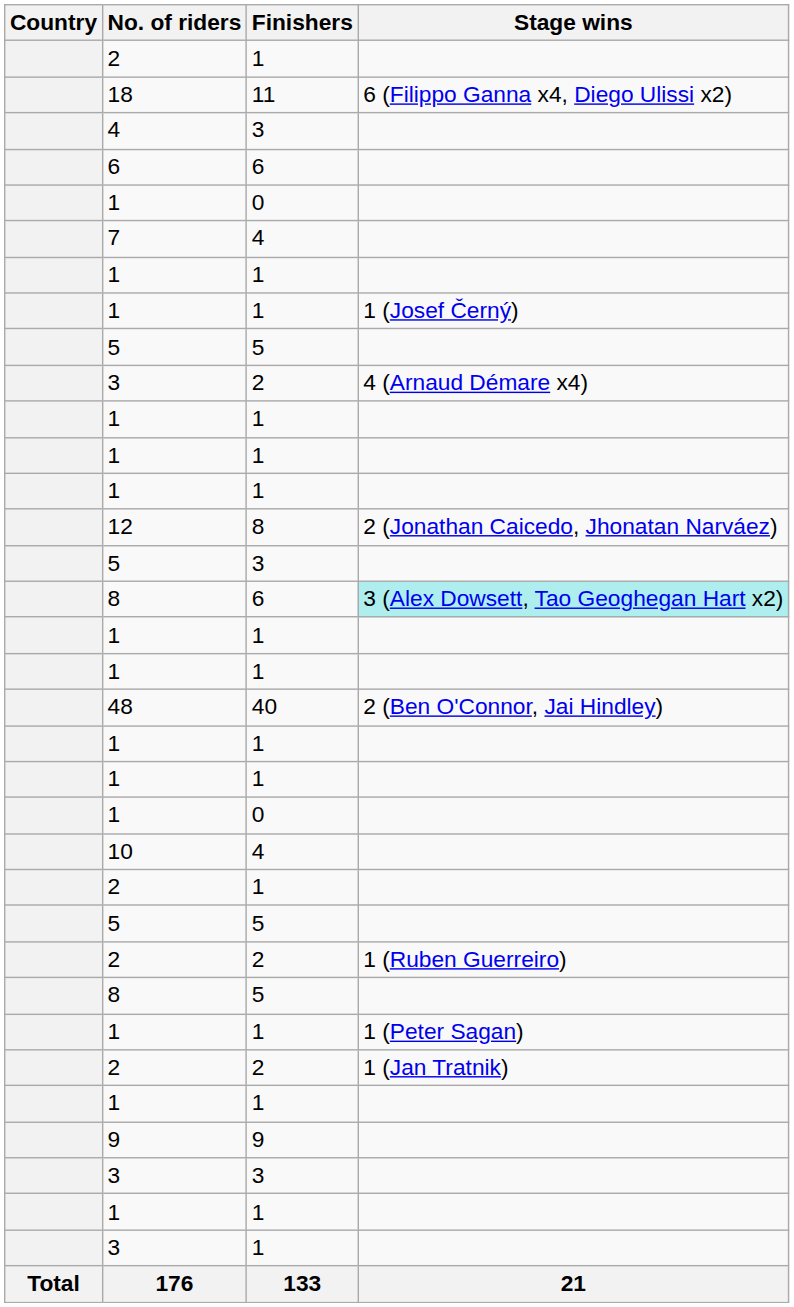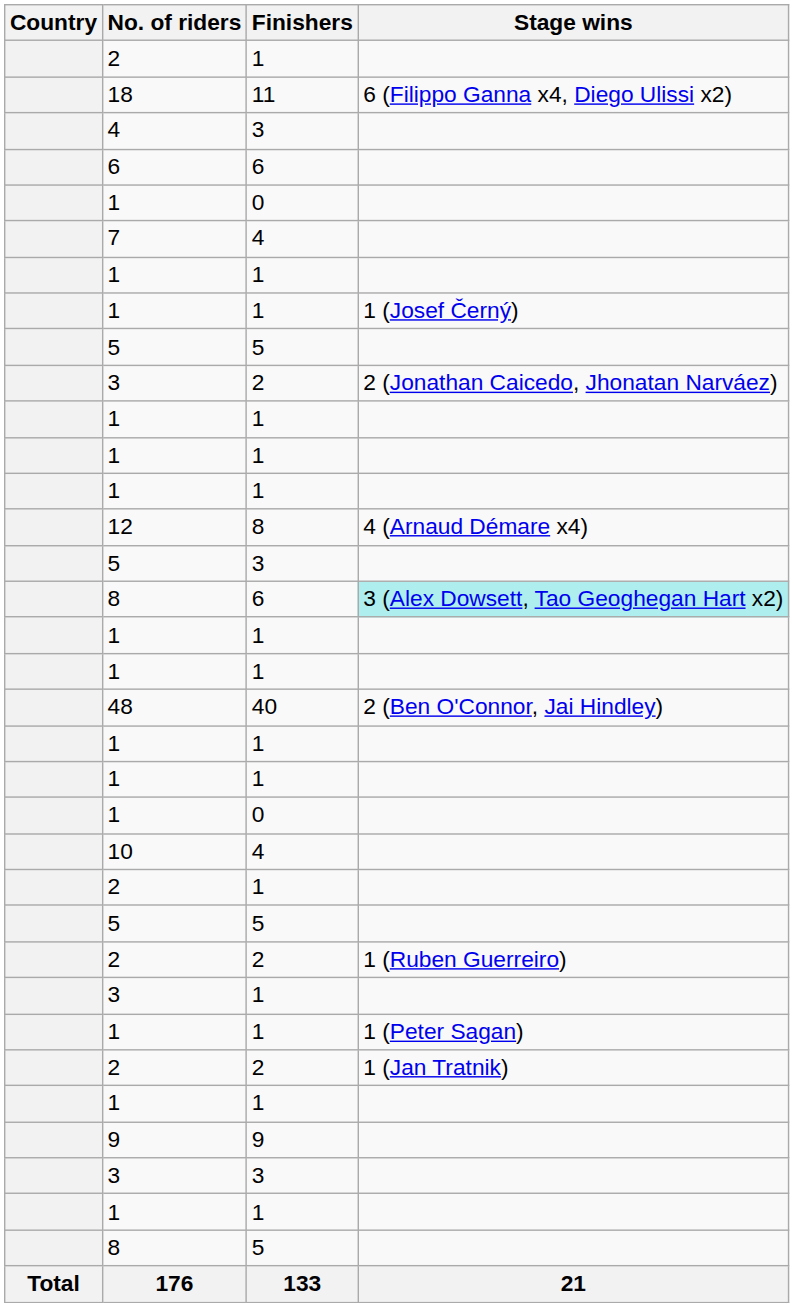3 / 2 | Stage wins: 4 (Arnaud Démare x4) -> 2 (Jonathan Caicedo, Jhonatan Narváez)
12 | Stage wins: 2 (Jonathan Caicedo, Jhonatan Narváez) -> 4 (Arnaud Démare x4)
rows swapped: 3 / 1 <-> 8 / 5
